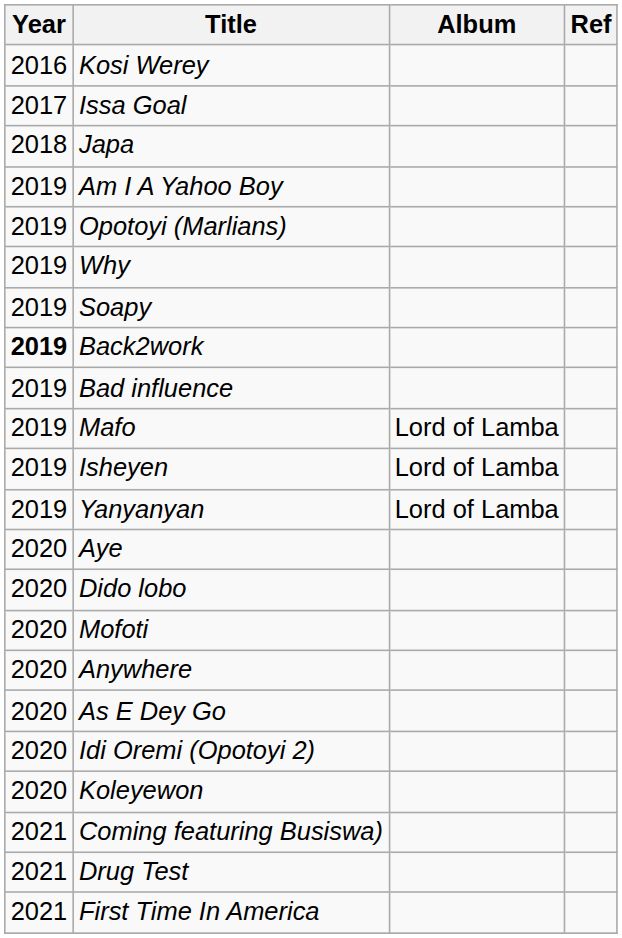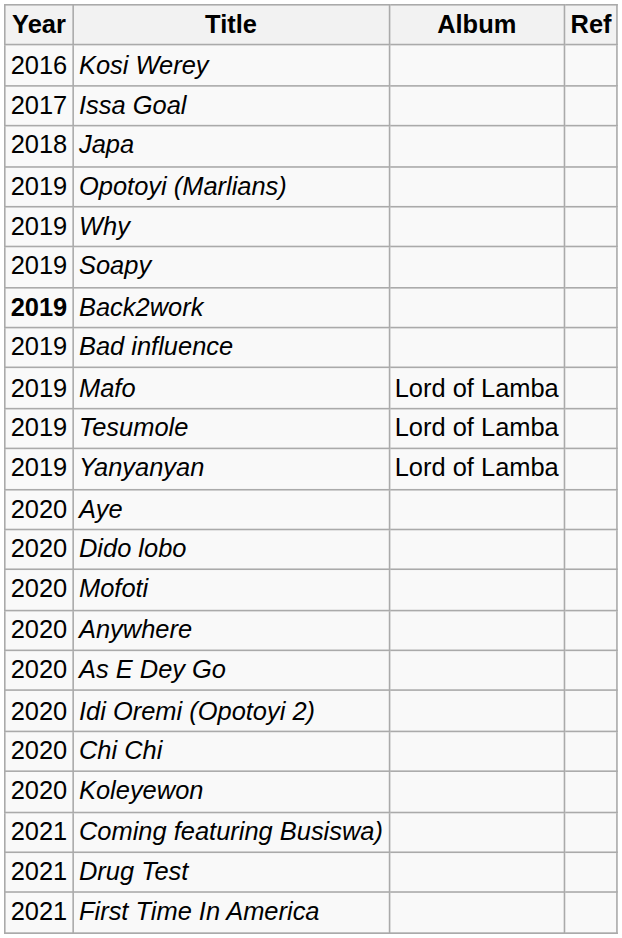- row: 2019 | Am I A Yahoo Boy
+ row: 2019 | Tesumole | Lord of Lamba
- row: 2019 | Isheyen | Lord of Lamba
+ row: 2020 | Chi Chi
